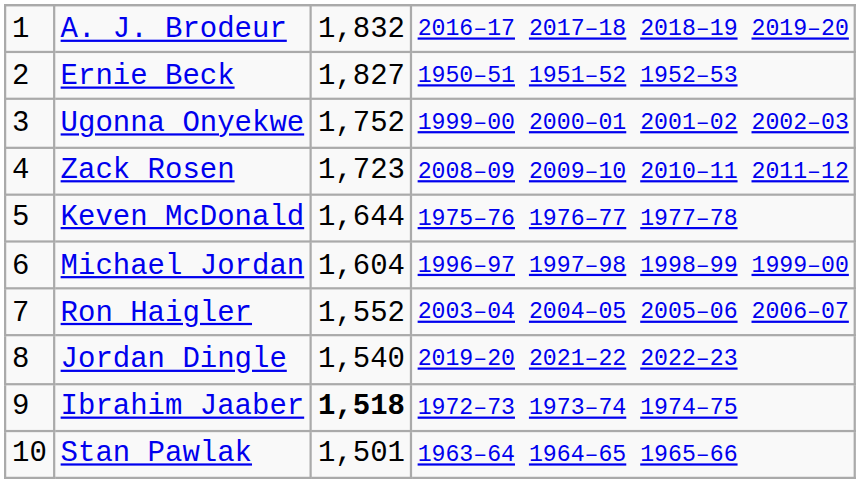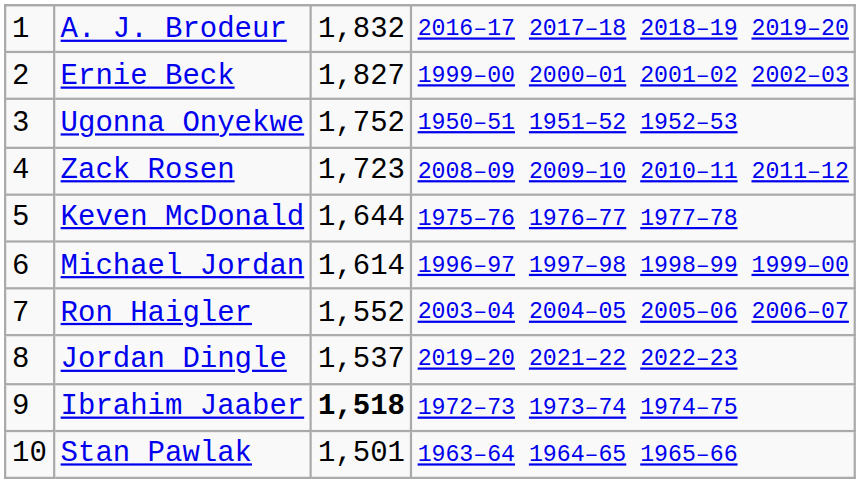Ernie Beck | column 4: 1950–51 1951–52 1952–53 -> 1999–00 2000–01 2001–02 2002–03
Ugonna Onyekwe | column 4: 1999–00 2000–01 2001–02 2002–03 -> 1950–51 1951–52 1952–53
Michael Jordan | column 3: 1,604 -> 1,614
Jordan Dingle | column 3: 1,540 -> 1,537
